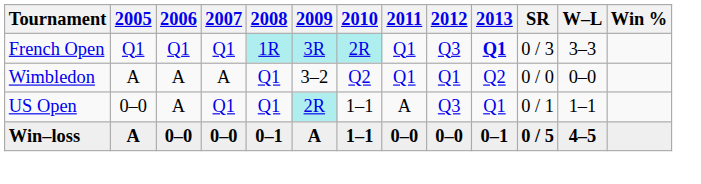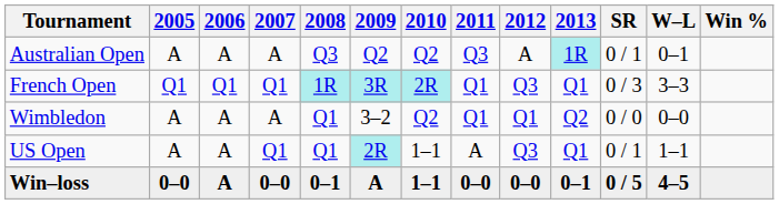+ row: Australian Open | A | A | A | Q3 | Q2 | Q2 | Q3 | A | 1R | 0 / 1 | 0–1
French Open | 2013: bold -> normal
US Open | 2005: 0–0 -> A
Win–loss | 2005: A -> 0–0
Win–loss | 2006: 0–0 -> A
